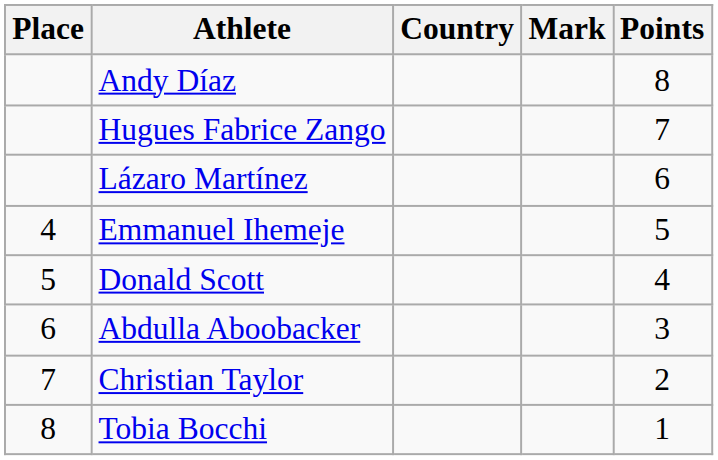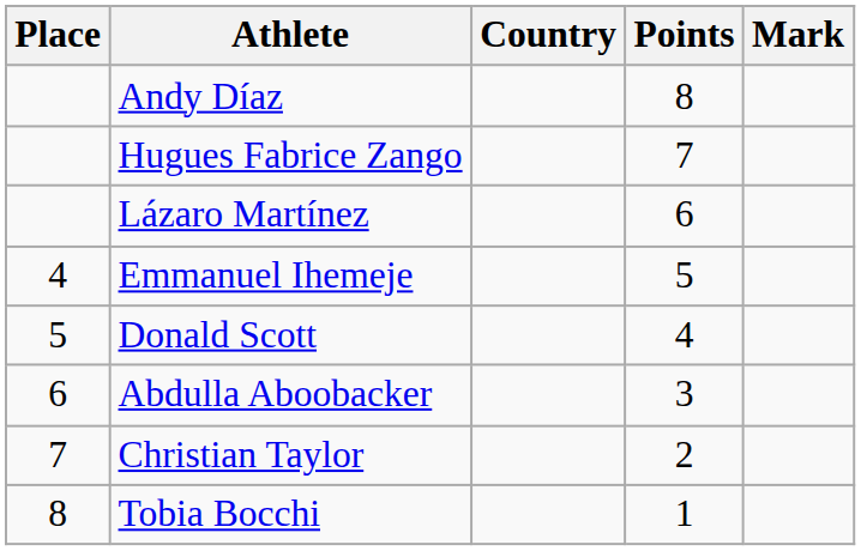columns swapped: Mark <-> Points
